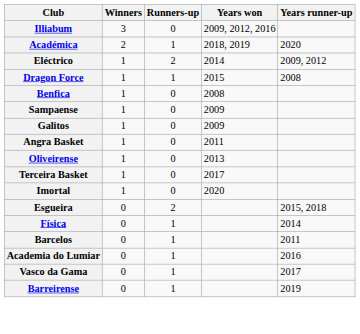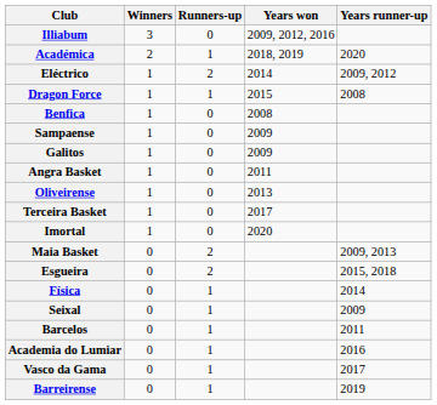+ row: Maia Basket | 0 | 2 | 2009, 2013
+ row: Seixal | 0 | 1 | 2009
